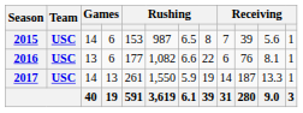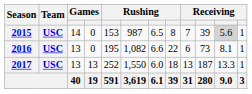2015 | column 4: 6 -> 0
2015 | column 11: no background -> lightgrey background
2016 | column 4: 6 -> 0
2016 | column 5: 177 -> 195
2016 | column 10: 76 -> 73
2017 | column 3: 14 -> 13
2017 | column 5: 261 -> 252
2017 | column 7: 5.9 -> 6.0
2017 | column 8: 19 -> 18
2017 | column 9: 14 -> 13
